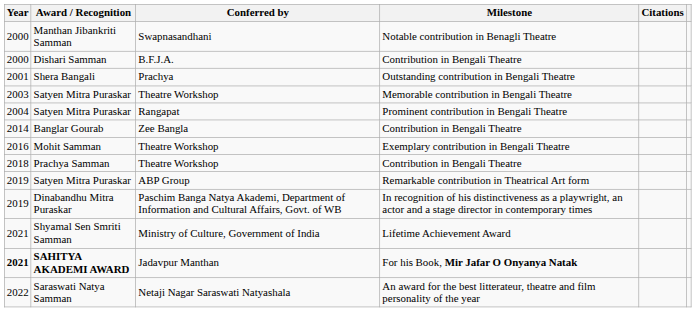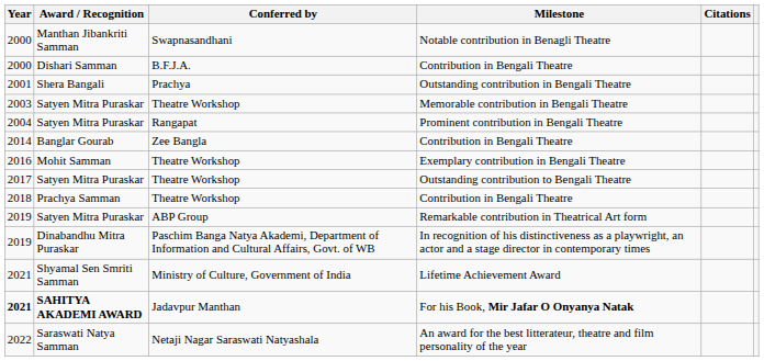+ row: 2017 | Satyen Mitra Puraskar | Theatre Workshop | Outstanding contribution to Bengali Theatre
